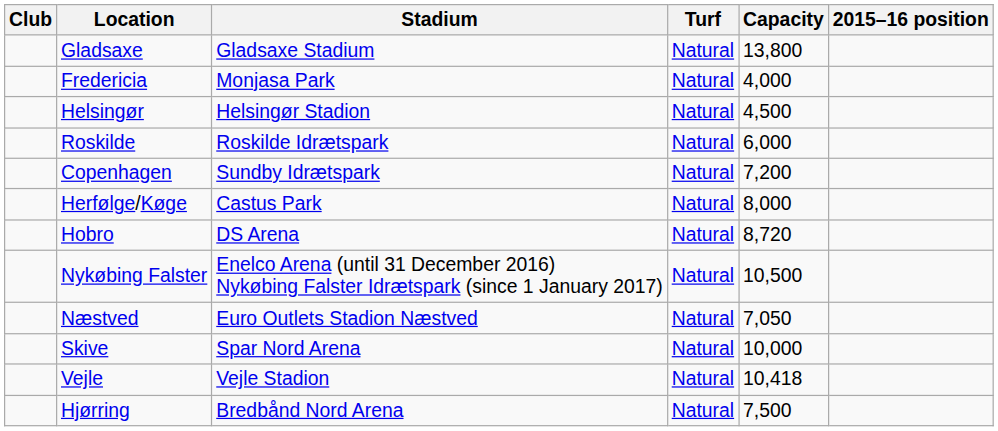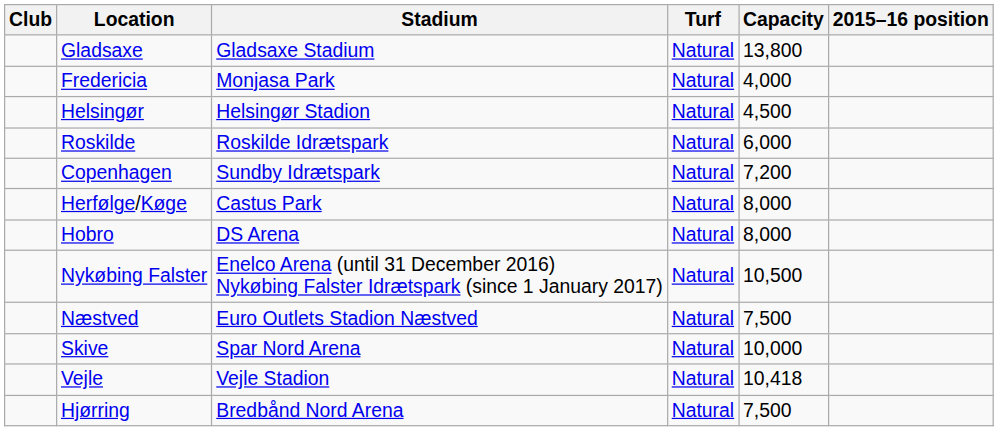Hobro | Capacity: 8,720 -> 8,000
Næstved | Capacity: 7,050 -> 7,500
